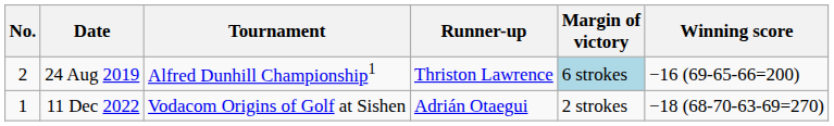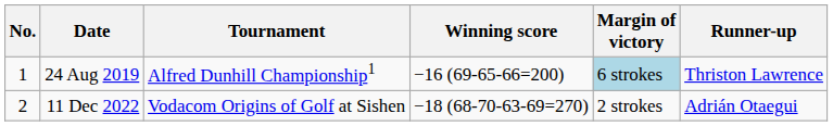columns swapped: Winning score <-> Runner-up
24 Aug 2019 | No.: 2 -> 1
11 Dec 2022 | No.: 1 -> 2
